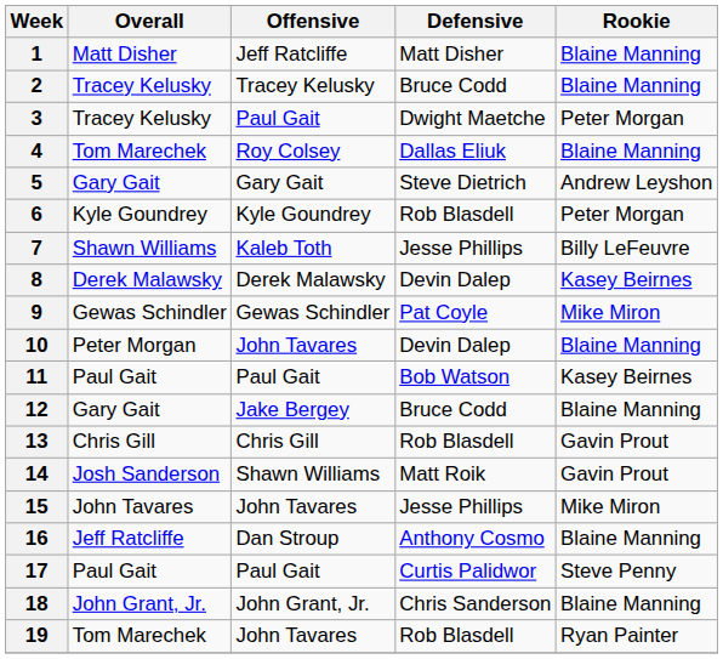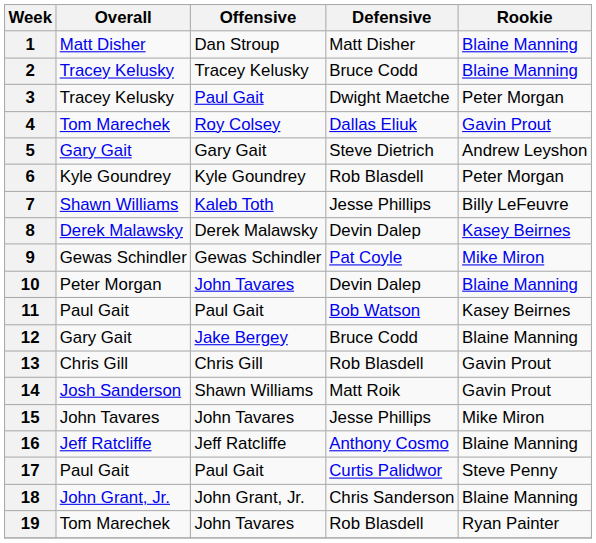1 | Offensive: Jeff Ratcliffe -> Dan Stroup
4 | Rookie: Blaine Manning -> Gavin Prout
16 | Offensive: Dan Stroup -> Jeff Ratcliffe
